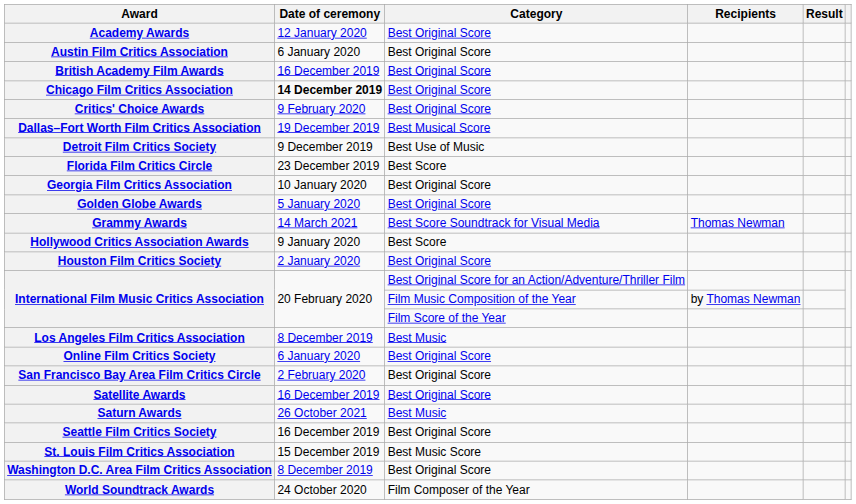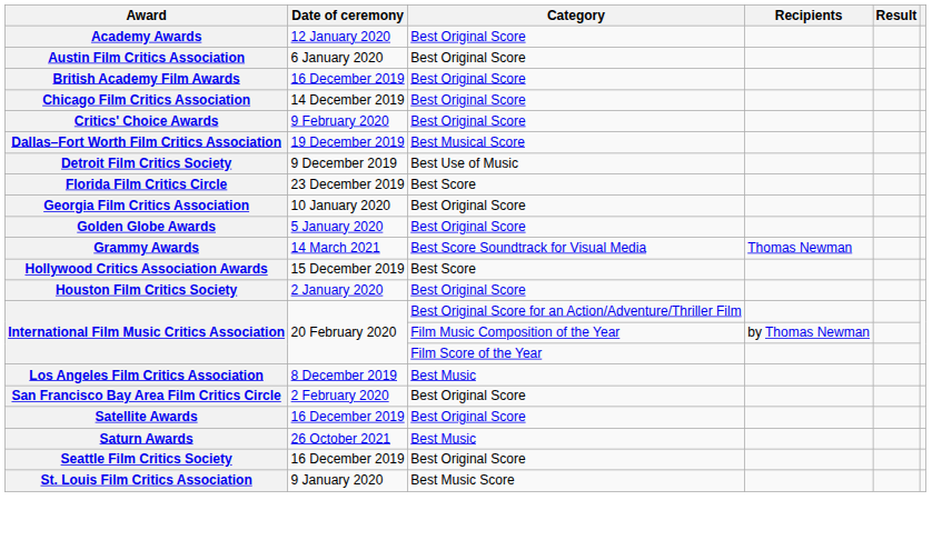Chicago Film Critics Association | Date of ceremony: bold -> normal
Hollywood Critics Association Awards | Date of ceremony: 9 January 2020 -> 15 December 2019
- row: Online Film Critics Society | 6 January 2020 | Best Original Score
St. Louis Film Critics Association | Date of ceremony: 15 December 2019 -> 9 January 2020
- row: Washington D.C. Area Film Critics Association | 8 December 2019 | Best Original Score
- row: World Soundtrack Awards | 24 October 2020 | Film Composer of the Year
